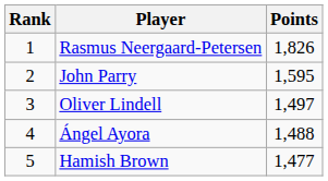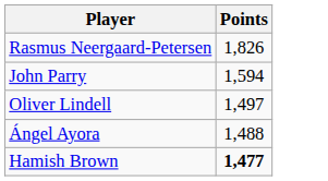- column: Rank | 1 | 2 | 3 | 4 | 5
John Parry | Points: 1,595 -> 1,594
Hamish Brown | Points: normal -> bold
